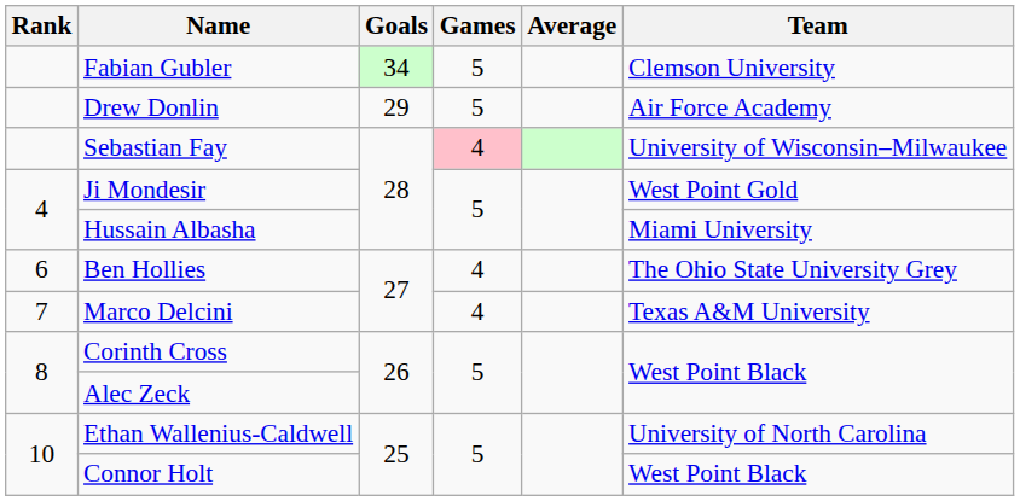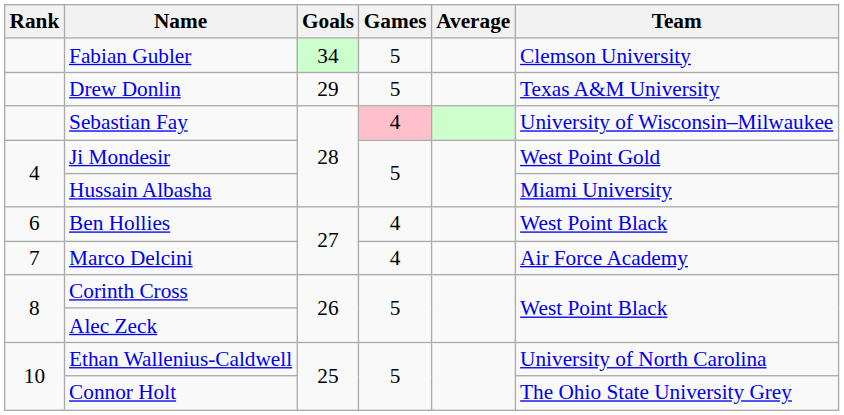Drew Donlin | Team: Air Force Academy -> Texas A&M University
Ben Hollies | Team: The Ohio State University Grey -> West Point Black
Marco Delcini | Team: Texas A&M University -> Air Force Academy
Connor Holt | Team: West Point Black -> The Ohio State University Grey
